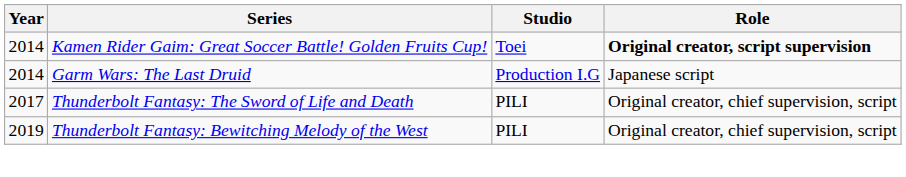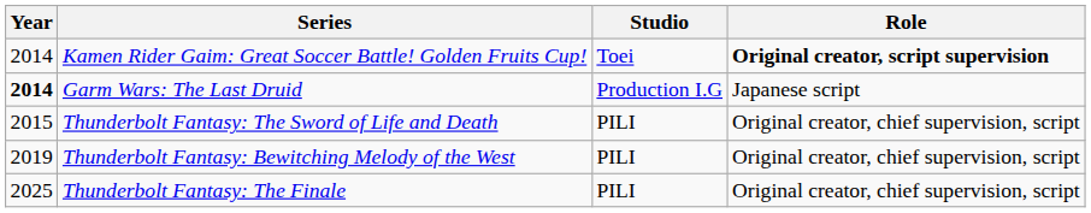Garm Wars: The Last Druid | Year: normal -> bold
Thunderbolt Fantasy: The Sword of Life and Death | Year: 2017 -> 2015
+ row: 2025 | Thunderbolt Fantasy: The Finale | PILI | Original creator, chief supervision, script
